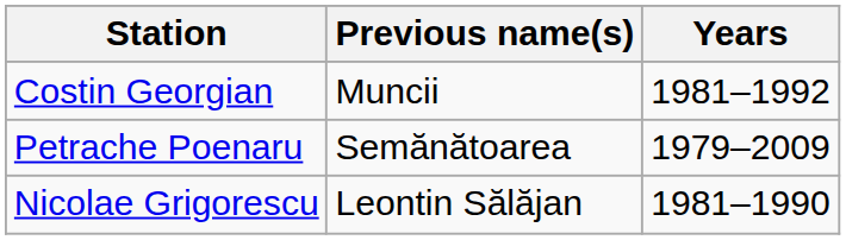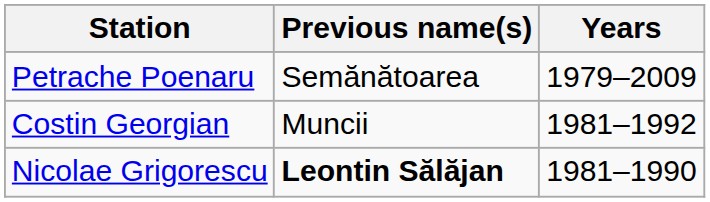rows swapped: Petrache Poenaru <-> Costin Georgian
Nicolae Grigorescu | Previous name(s): normal -> bold
